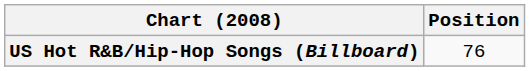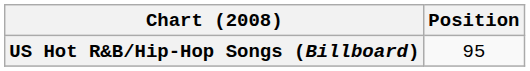US Hot R&B/Hip-Hop Songs (Billboard) | Position: 76 -> 95
